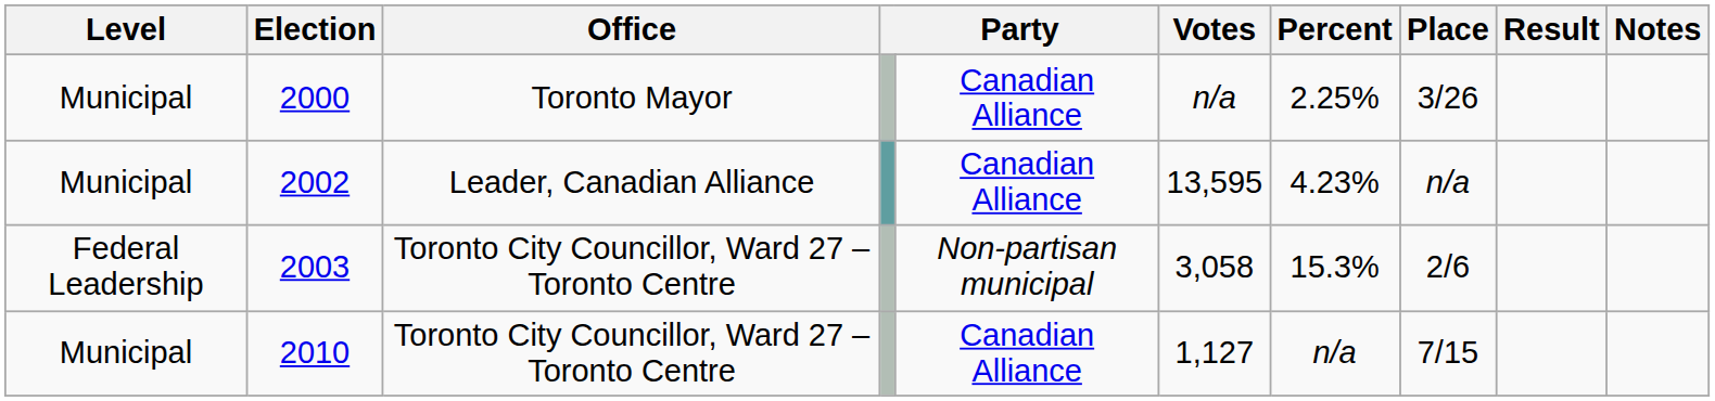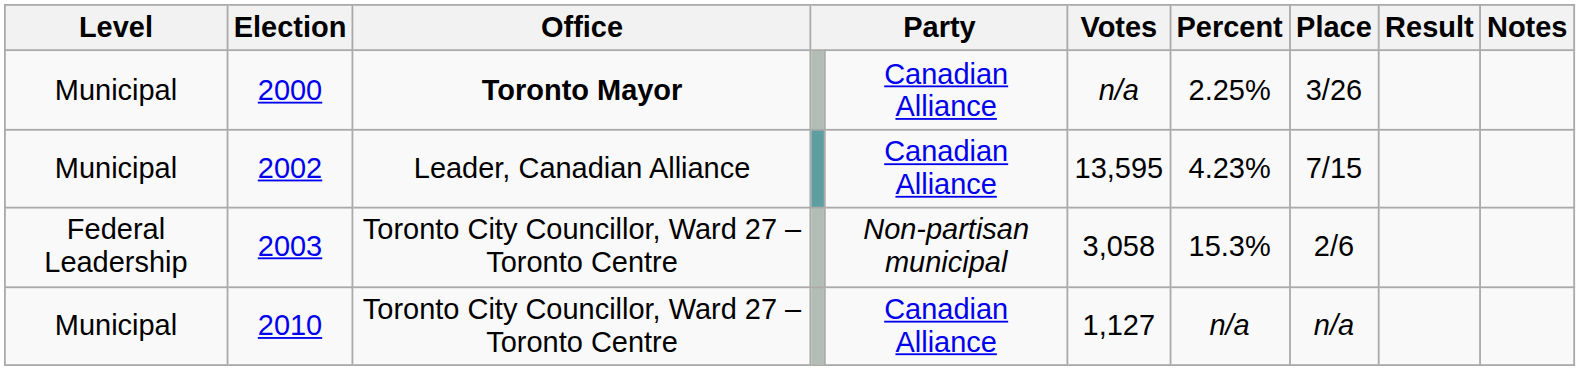2000 | Office: normal -> bold
2002 | Place: n/a -> 7/15
2010 | Place: 7/15 -> n/a
